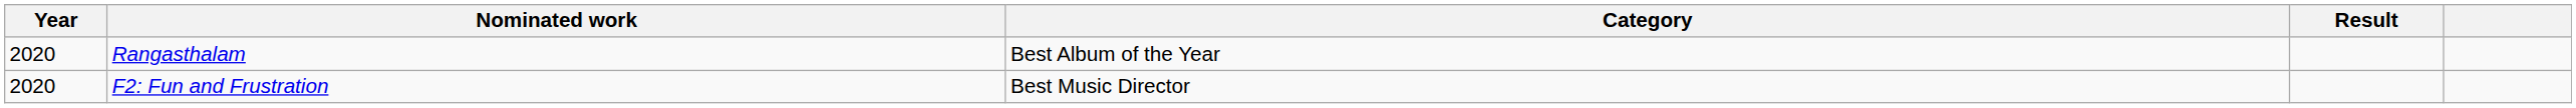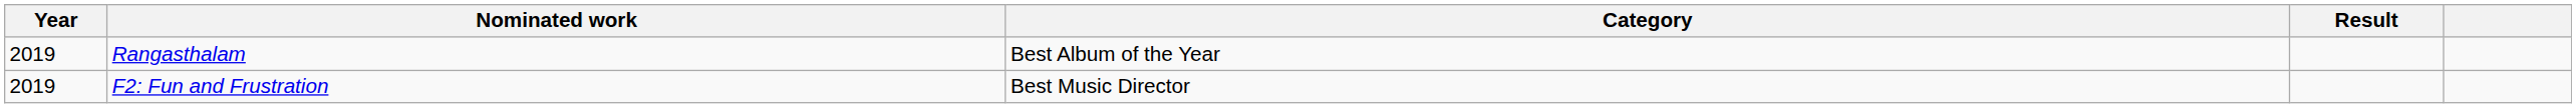Rangasthalam | Year: 2020 -> 2019
F2: Fun and Frustration | Year: 2020 -> 2019
